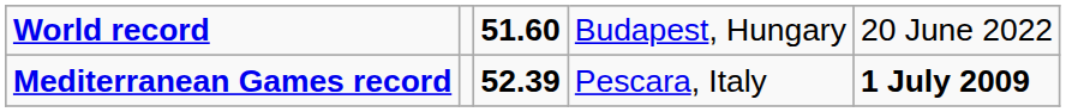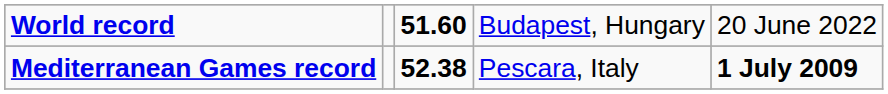Mediterranean Games record | column 3: 52.39 -> 52.38
